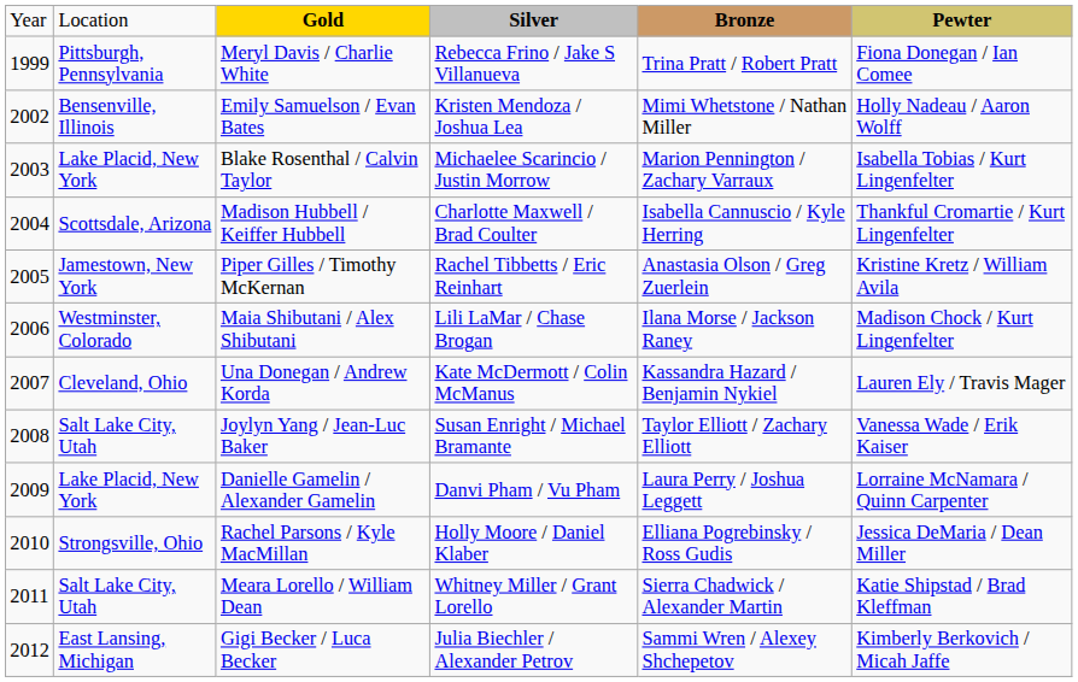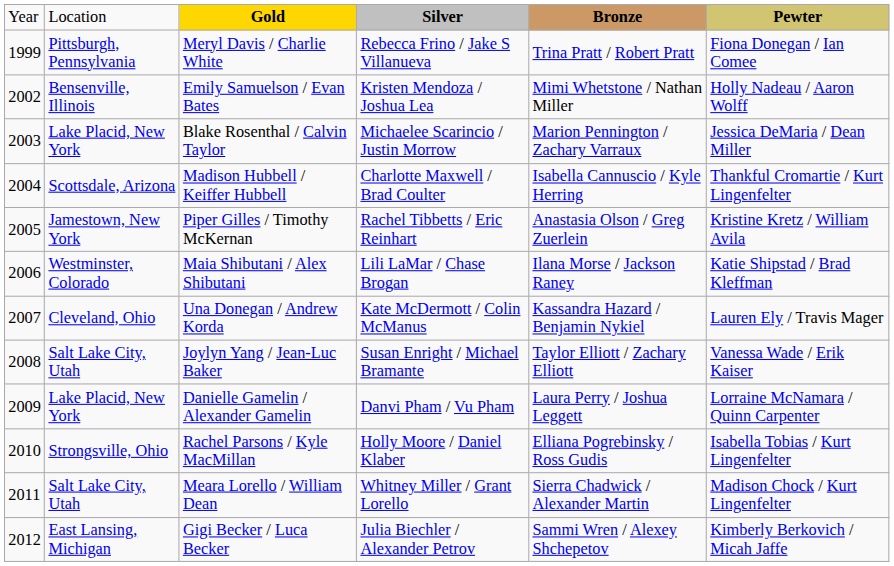Blake Rosenthal / Calvin Taylor | column 6: Isabella Tobias / Kurt Lingenfelter -> Jessica DeMaria / Dean Miller
Maia Shibutani / Alex Shibutani | column 6: Madison Chock / Kurt Lingenfelter -> Katie Shipstad / Brad Kleffman
Rachel Parsons / Kyle MacMillan | column 6: Jessica DeMaria / Dean Miller -> Isabella Tobias / Kurt Lingenfelter
Meara Lorello / William Dean | column 6: Katie Shipstad / Brad Kleffman -> Madison Chock / Kurt Lingenfelter
